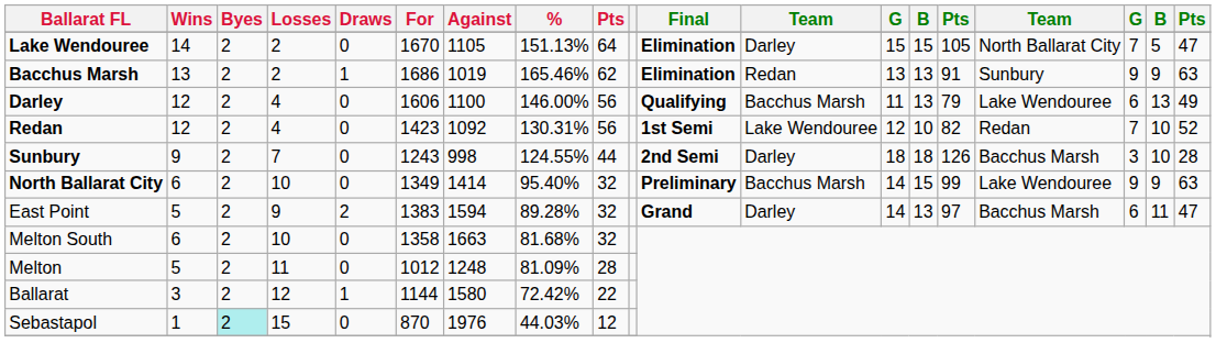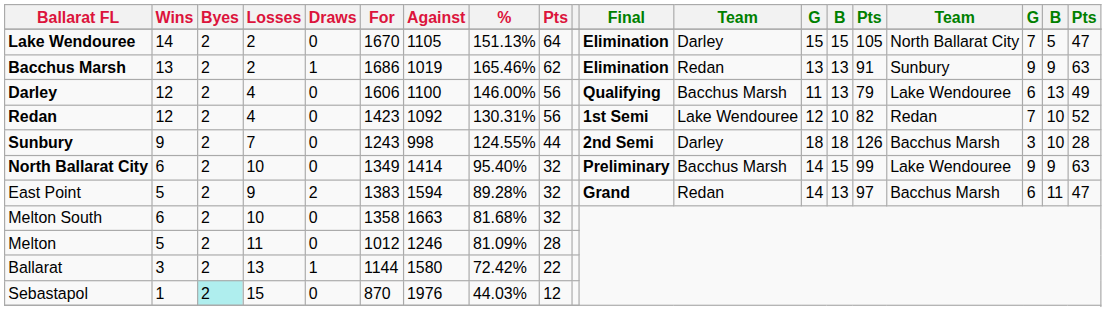East Point | column 12: Darley -> Redan
Melton | Against: 1248 -> 1246
Ballarat | Losses: 12 -> 13
